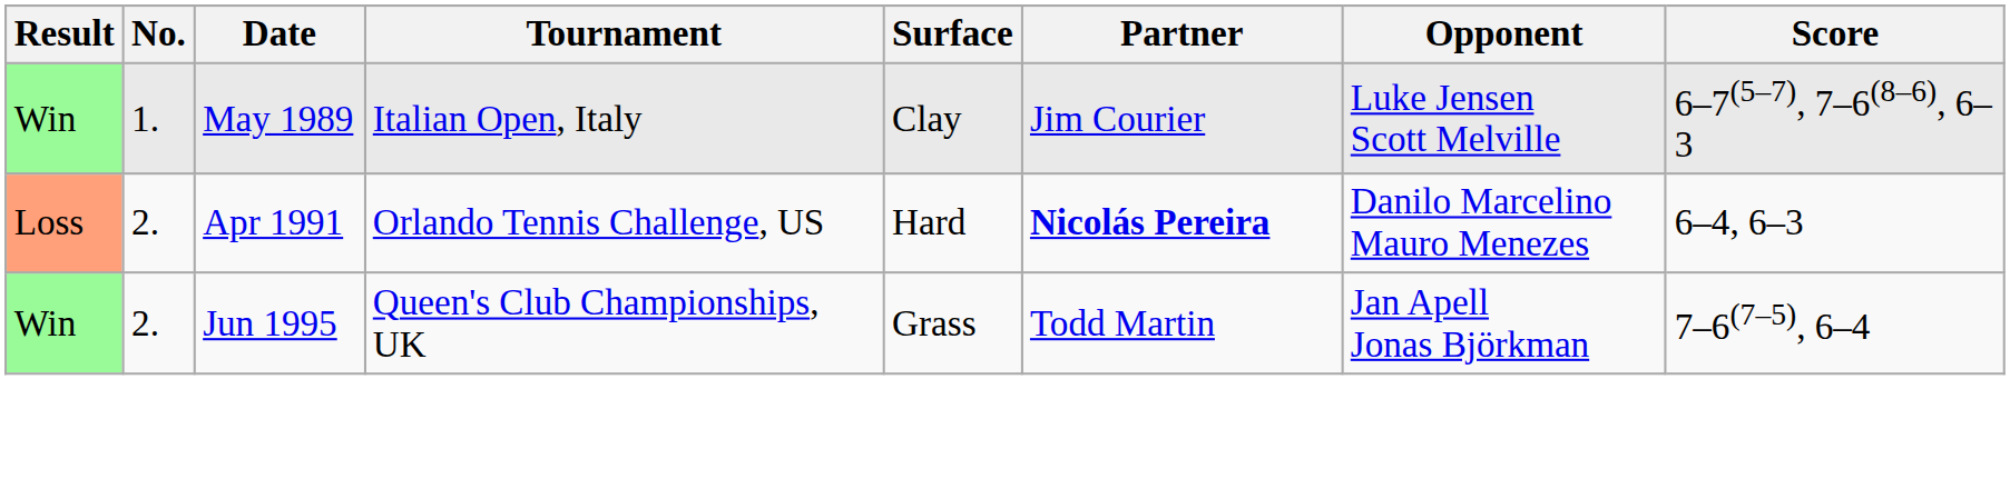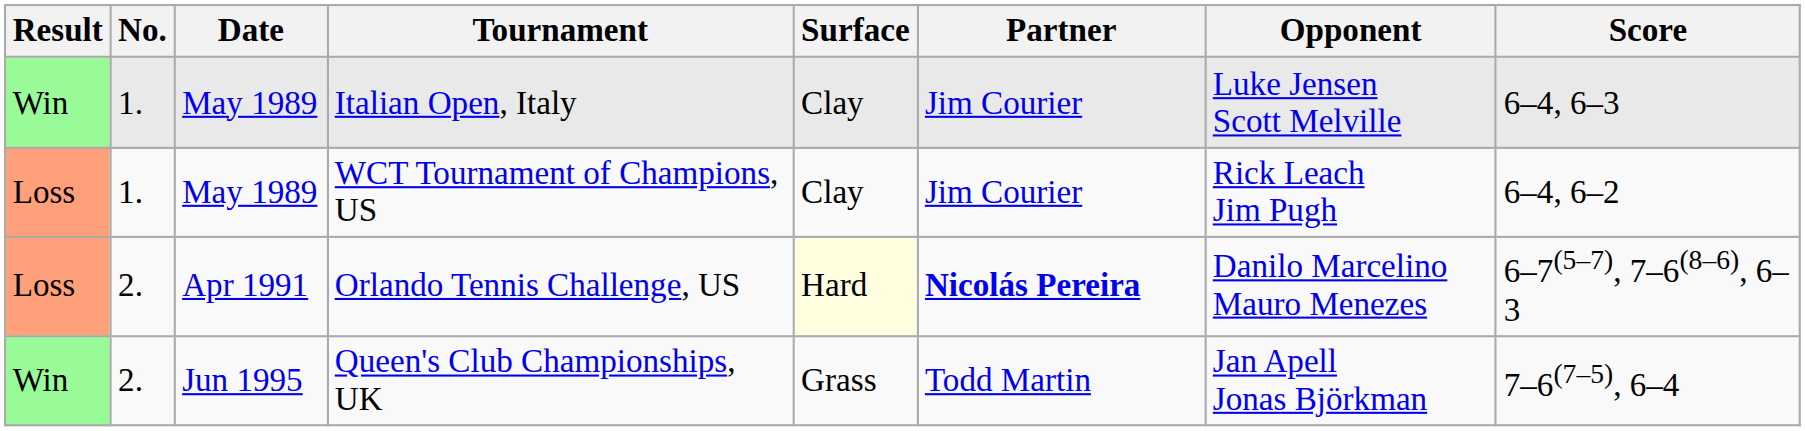Italian Open, Italy | Score: 6–7(5–7), 7–6(8–6), 6–3 -> 6–4, 6–3
+ row: Loss | 1. | May 1989 | WCT Tournament of Champions, US | Clay | Jim Courier | Rick Leach Jim Pugh | 6–4, 6–2
Orlando Tennis Challenge, US | Surface: no background -> lightyellow background
Orlando Tennis Challenge, US | Score: 6–4, 6–3 -> 6–7(5–7), 7–6(8–6), 6–3
